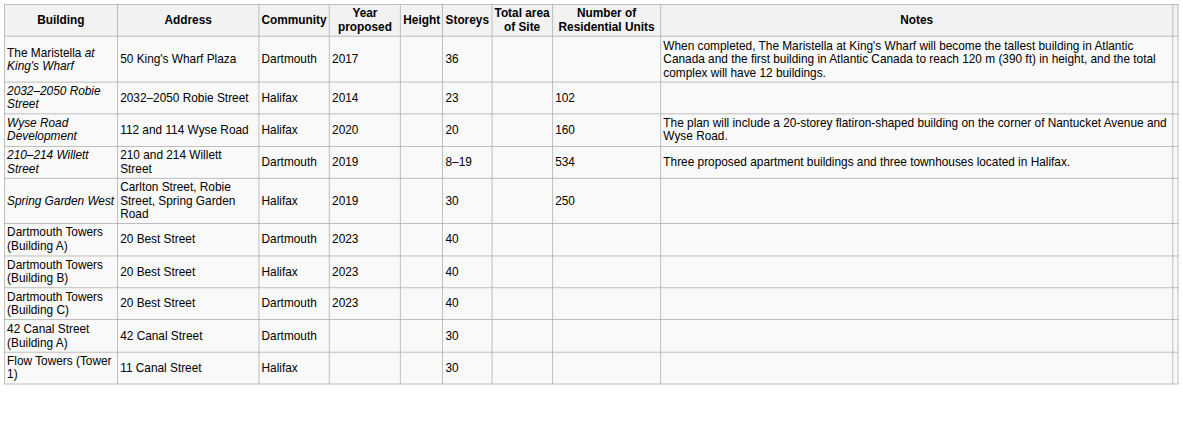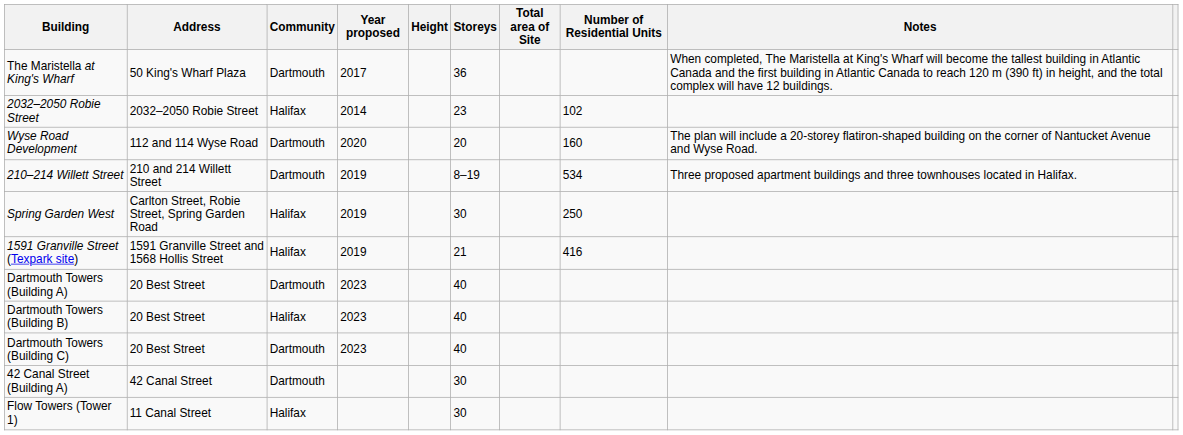Wyse Road Development | Community: Halifax -> Dartmouth
+ row: 1591 Granville Street (Texpark site) | 1591 Granville Street and 1568 Hollis Street | Halifax | 2019 | 21 | 416
